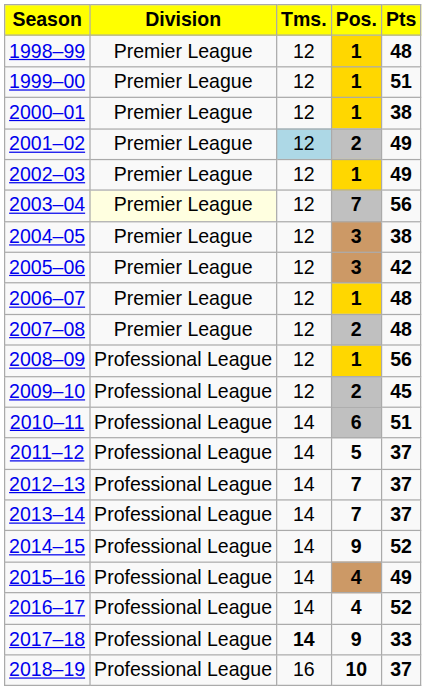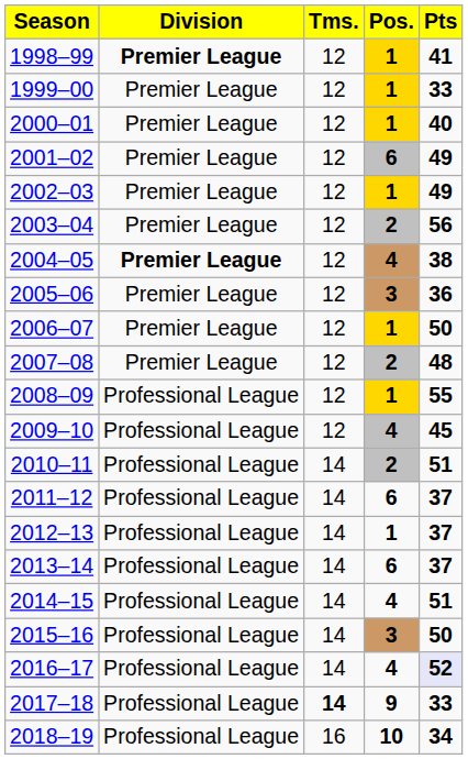1998–99 | Division: normal -> bold
1998–99 | Pts: 48 -> 41
1999–00 | Pts: 51 -> 33
2000–01 | Pts: 38 -> 40
2001–02 | Tms.: lightblue background -> no background
2001–02 | Pos.: 2 -> 6
2003–04 | Division: lightyellow background -> no background
2003–04 | Pos.: 7 -> 2
2004–05 | Division: normal -> bold
2004–05 | Pos.: 3 -> 4
2005–06 | Pts: 42 -> 36
2006–07 | Pts: 48 -> 50
2008–09 | Pts: 56 -> 55
2009–10 | Pos.: 2 -> 4
2010–11 | Pos.: 6 -> 2
2011–12 | Pos.: 5 -> 6
2012–13 | Pos.: 7 -> 1
2013–14 | Pos.: 7 -> 6
2014–15 | Pos.: 9 -> 4
2014–15 | Pts: 52 -> 51
2015–16 | Pos.: 4 -> 3
2015–16 | Pts: 49 -> 50
2016–17 | Pts: no background -> lavender background
2018–19 | Pts: 37 -> 34
